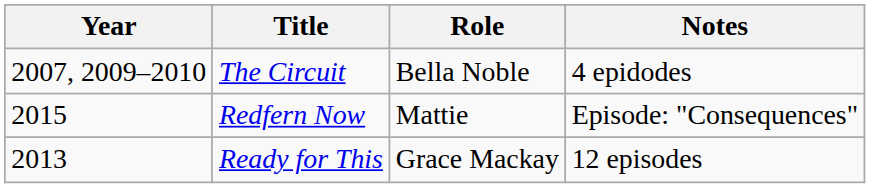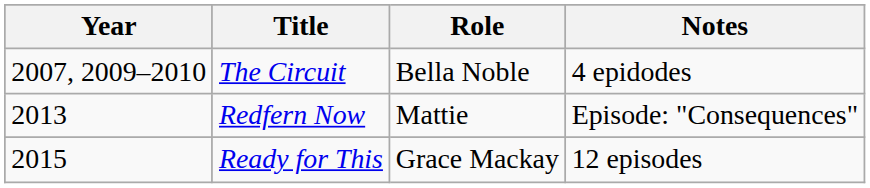Redfern Now | Year: 2015 -> 2013
Ready for This | Year: 2013 -> 2015
